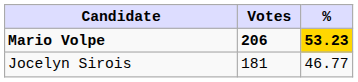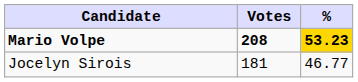Mario Volpe | Votes: 206 -> 208
